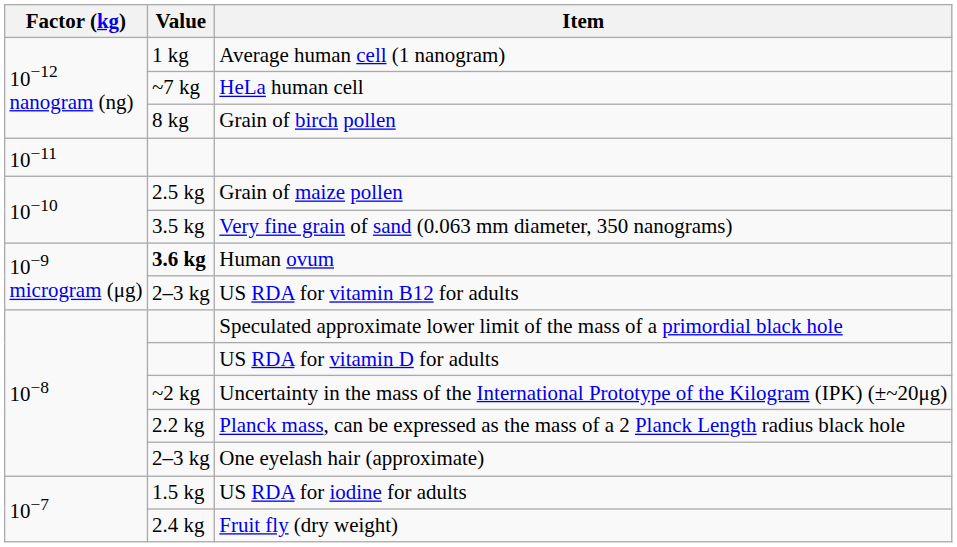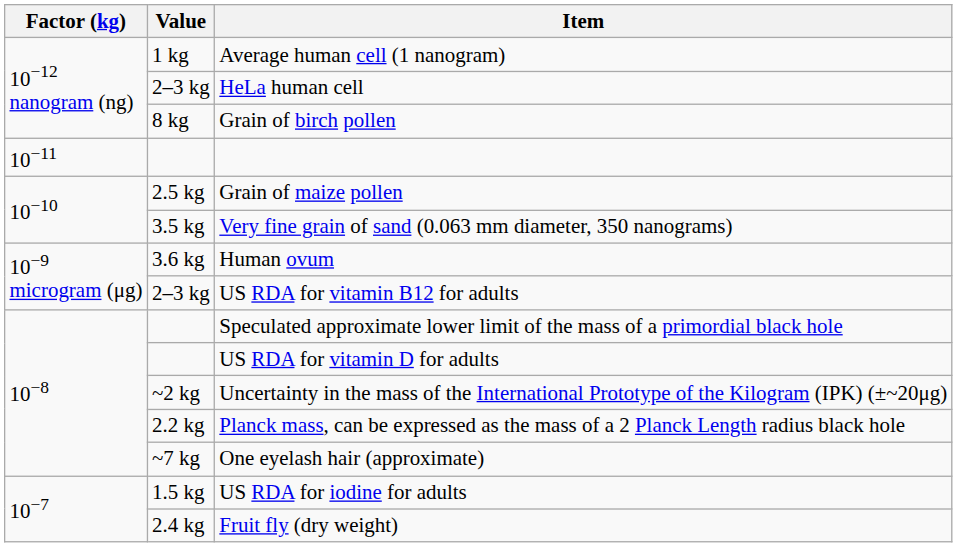HeLa human cell | Value: ~7 kg -> 2–3 kg
Human ovum | Value: bold -> normal
One eyelash hair (approximate) | Value: 2–3 kg -> ~7 kg
